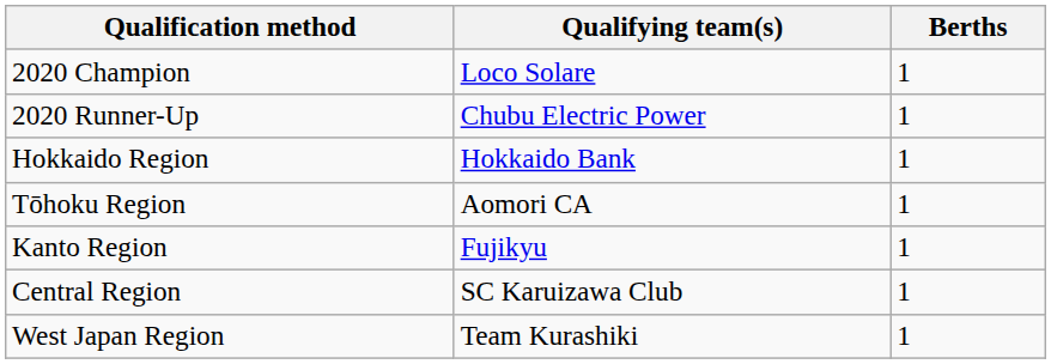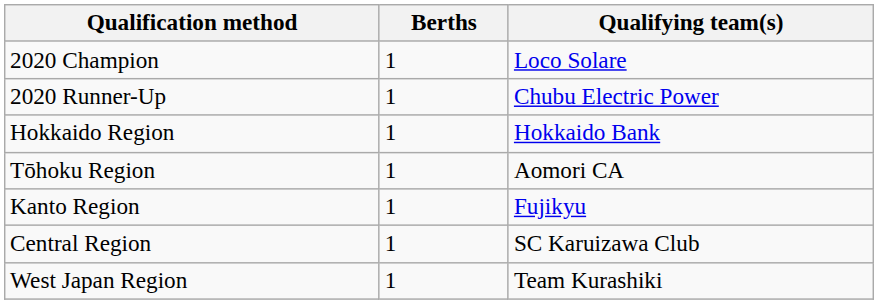columns swapped: Berths <-> Qualifying team(s)
